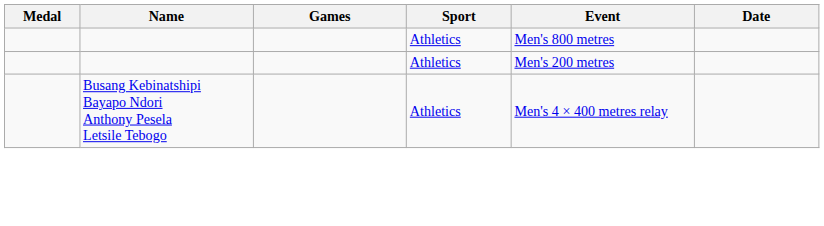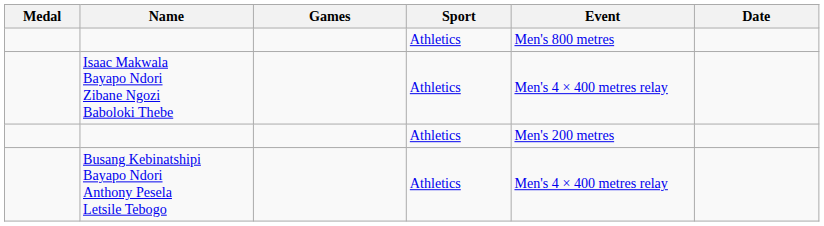+ row: Isaac Makwala Bayapo Ndori Zibane Ngozi Baboloki Thebe | Athletics | Men's 4 × 400 metres relay
